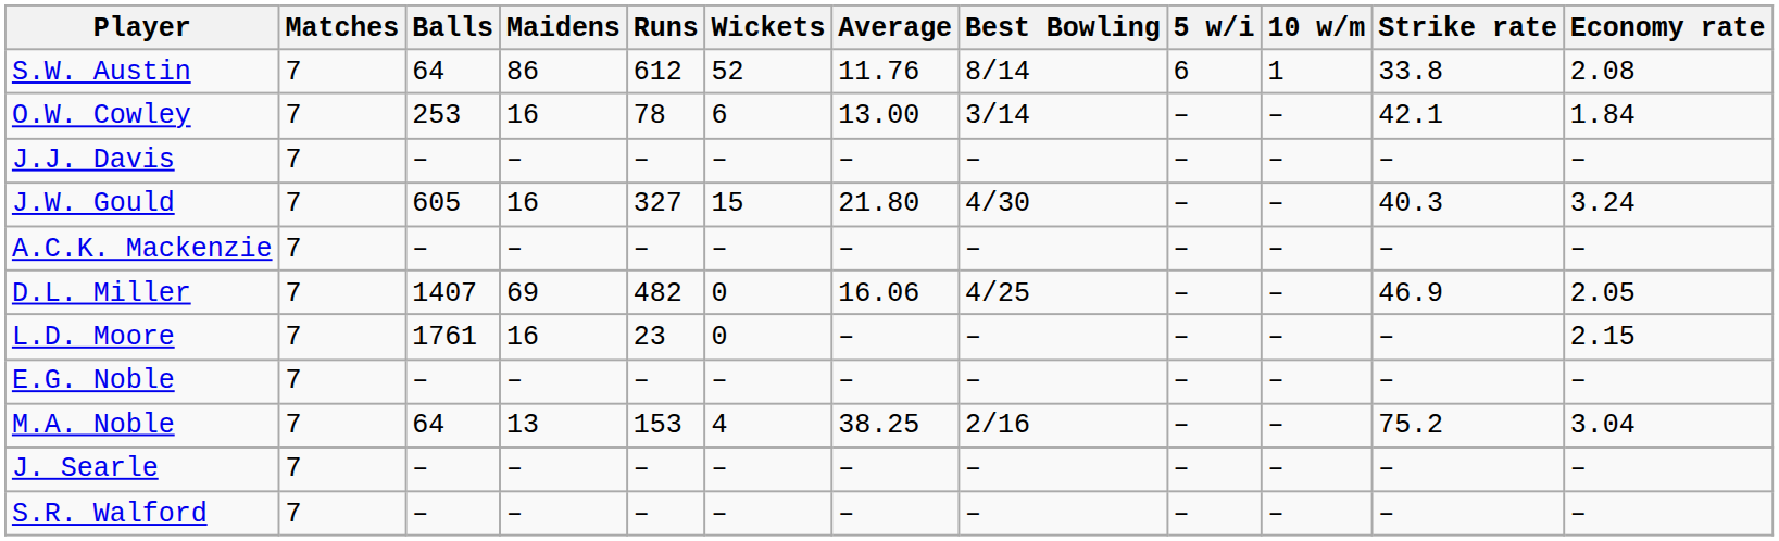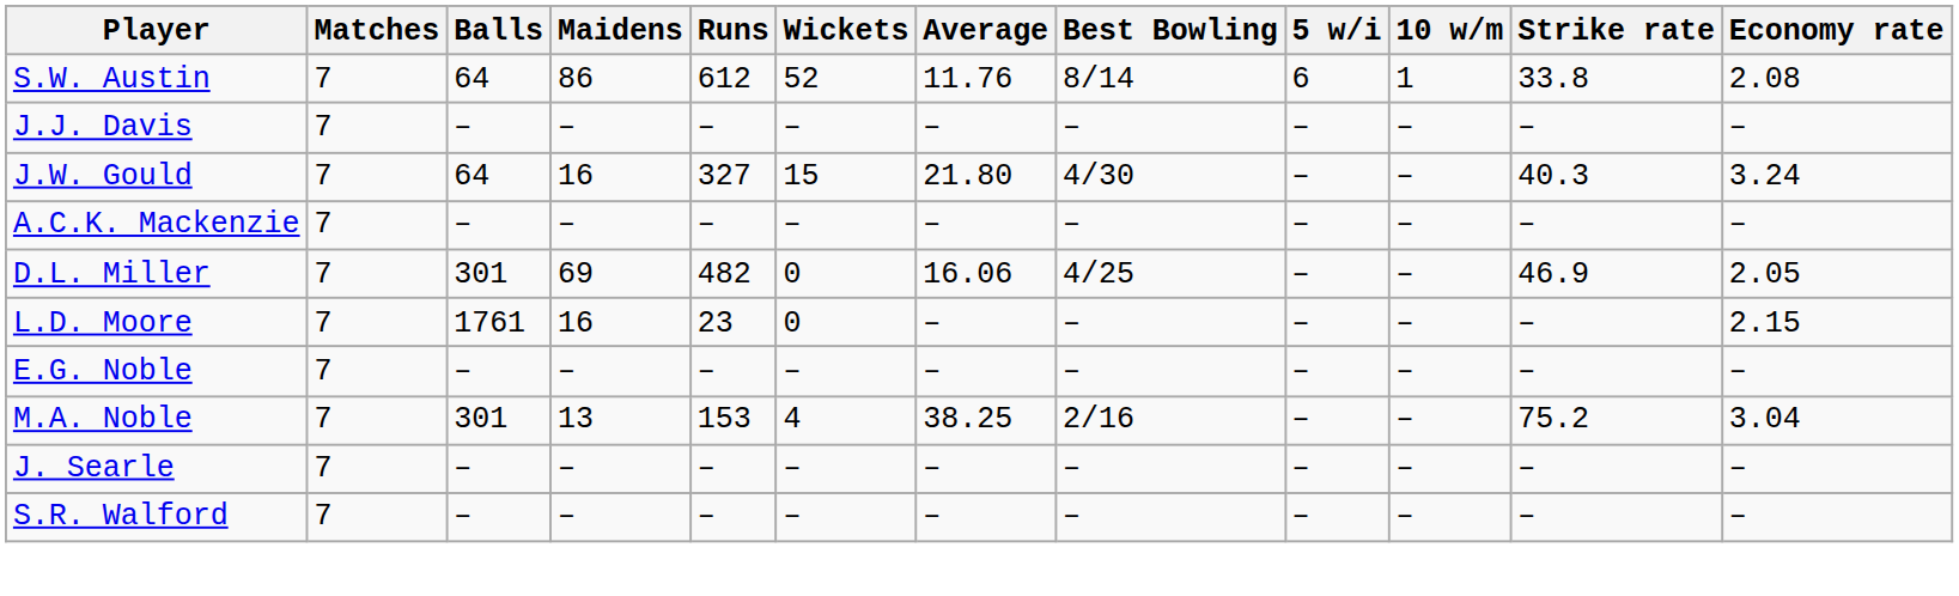- row: O.W. Cowley | 7 | 253 | 16 | 78 | 6 | 13.00 | 3/14 | – | – | 42.1 | 1.84
J.W. Gould | Balls: 605 -> 64
D.L. Miller | Balls: 1407 -> 301
M.A. Noble | Balls: 64 -> 301
